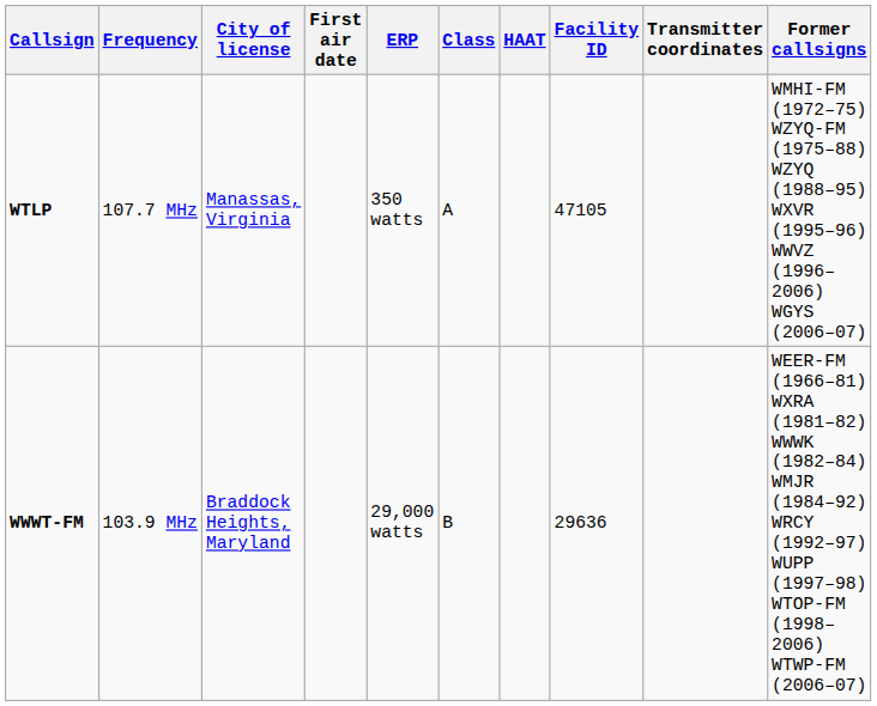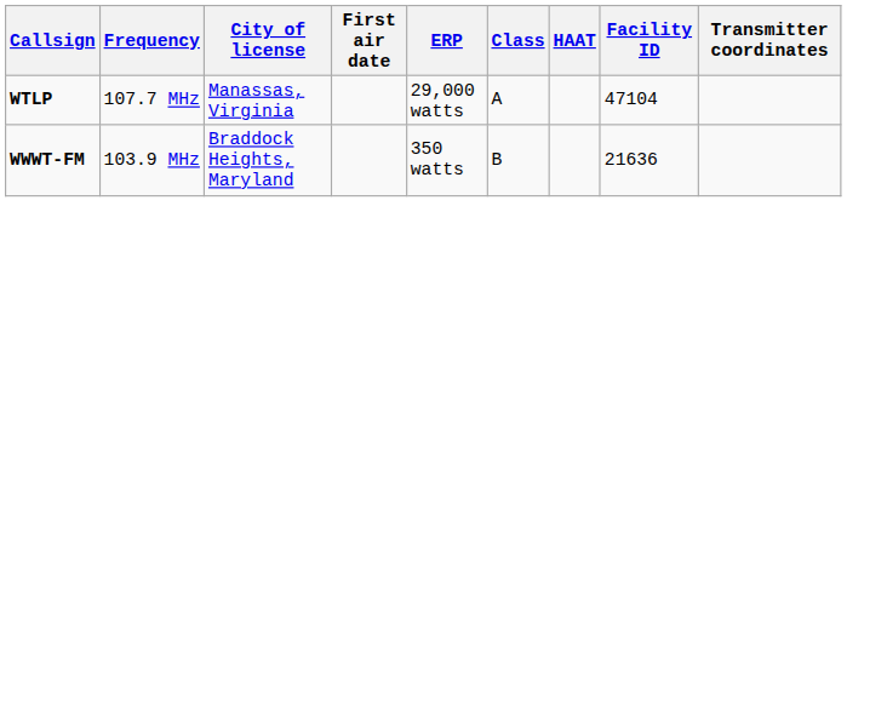- column: Former callsigns | WMHI-FM (1972–75) WZYQ-FM (1975–88) WZYQ (1988–95) WXVR (1995–96) WWVZ (1996–2006) WGYS (2006–07) | WEER-FM (1966–81) WXRA (1981–82) WWWK (1982–84) WMJR (1984–92) WRCY (1992–97) WUPP (1997–98) WTOP-FM (1998–2006) WTWP-FM (2006–07)
WTLP | ERP: 350 watts -> 29,000 watts
WTLP | Facility ID: 47105 -> 47104
WWWT-FM | ERP: 29,000 watts -> 350 watts
WWWT-FM | Facility ID: 29636 -> 21636
